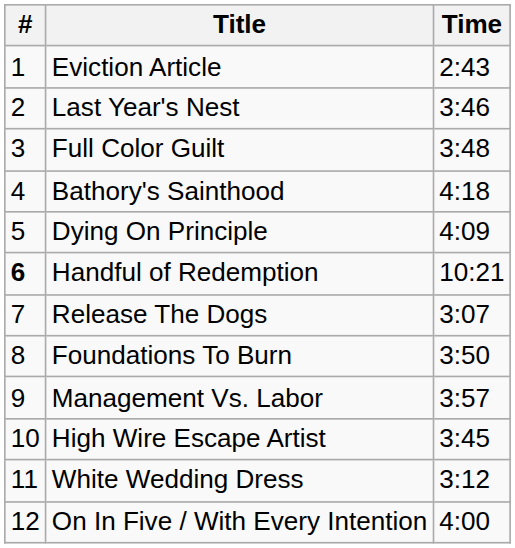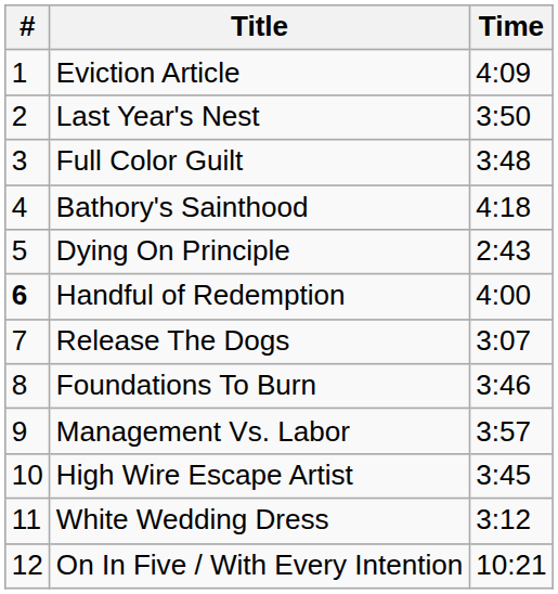Eviction Article | Time: 2:43 -> 4:09
Last Year's Nest | Time: 3:46 -> 3:50
Dying On Principle | Time: 4:09 -> 2:43
Handful of Redemption | Time: 10:21 -> 4:00
Foundations To Burn | Time: 3:50 -> 3:46
On In Five / With Every Intention | Time: 4:00 -> 10:21
